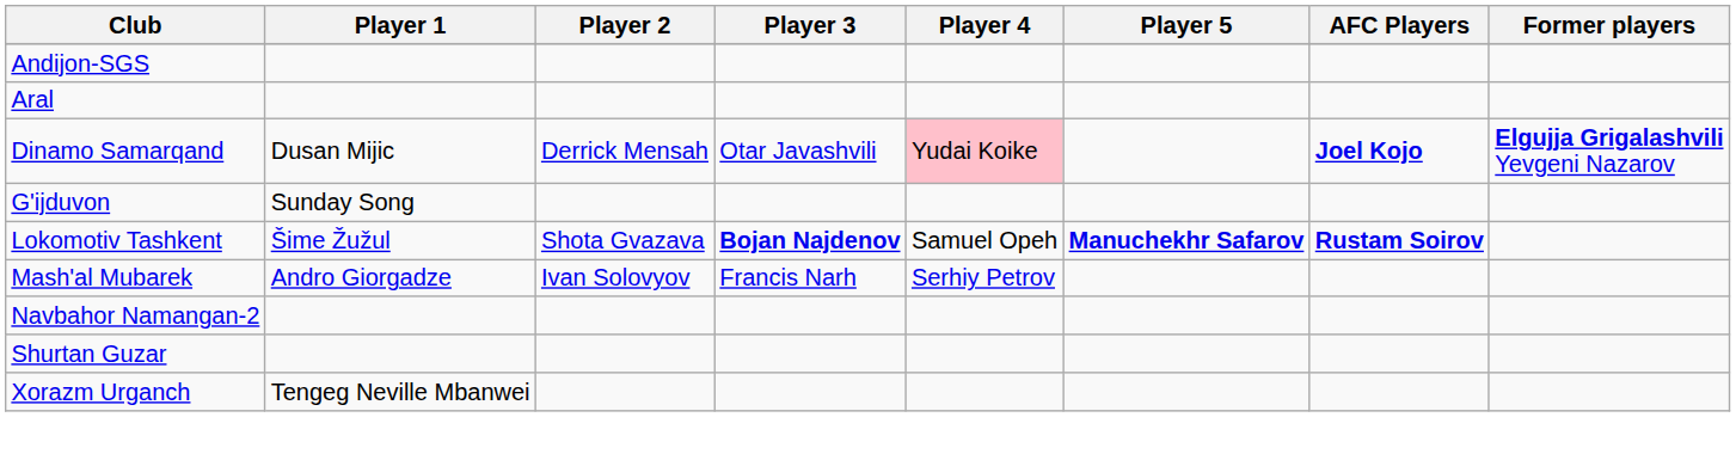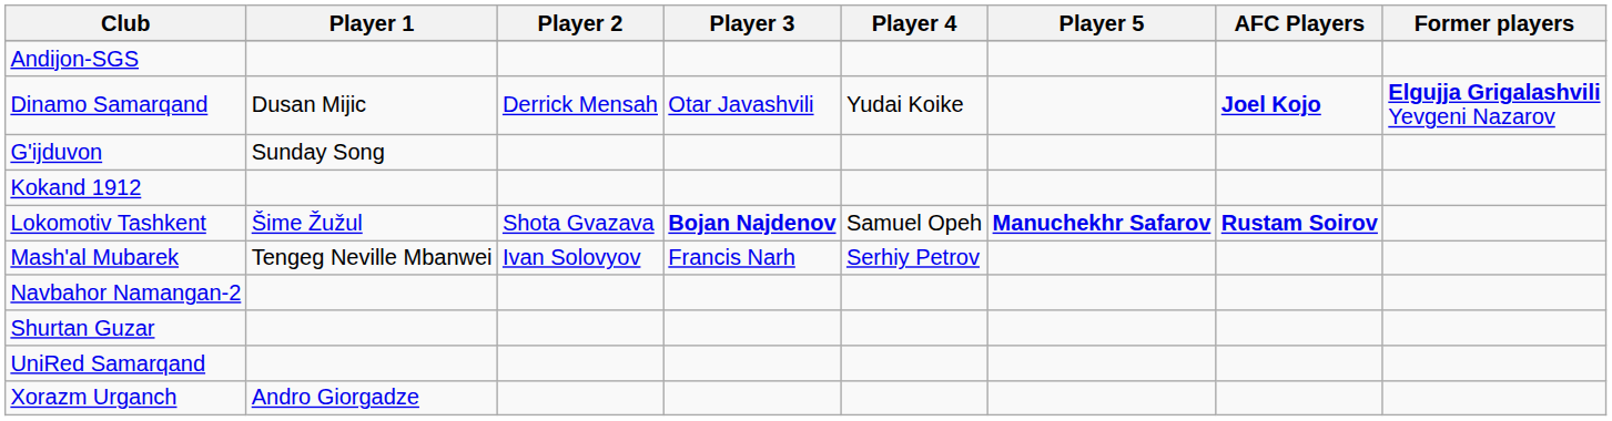- row: Aral
Dinamo Samarqand | Player 4: pink background -> no background
+ row: Kokand 1912
Mash'al Mubarek | Player 1: Andro Giorgadze -> Tengeg Neville Mbanwei
+ row: UniRed Samarqand
Xorazm Urganch | Player 1: Tengeg Neville Mbanwei -> Andro Giorgadze
